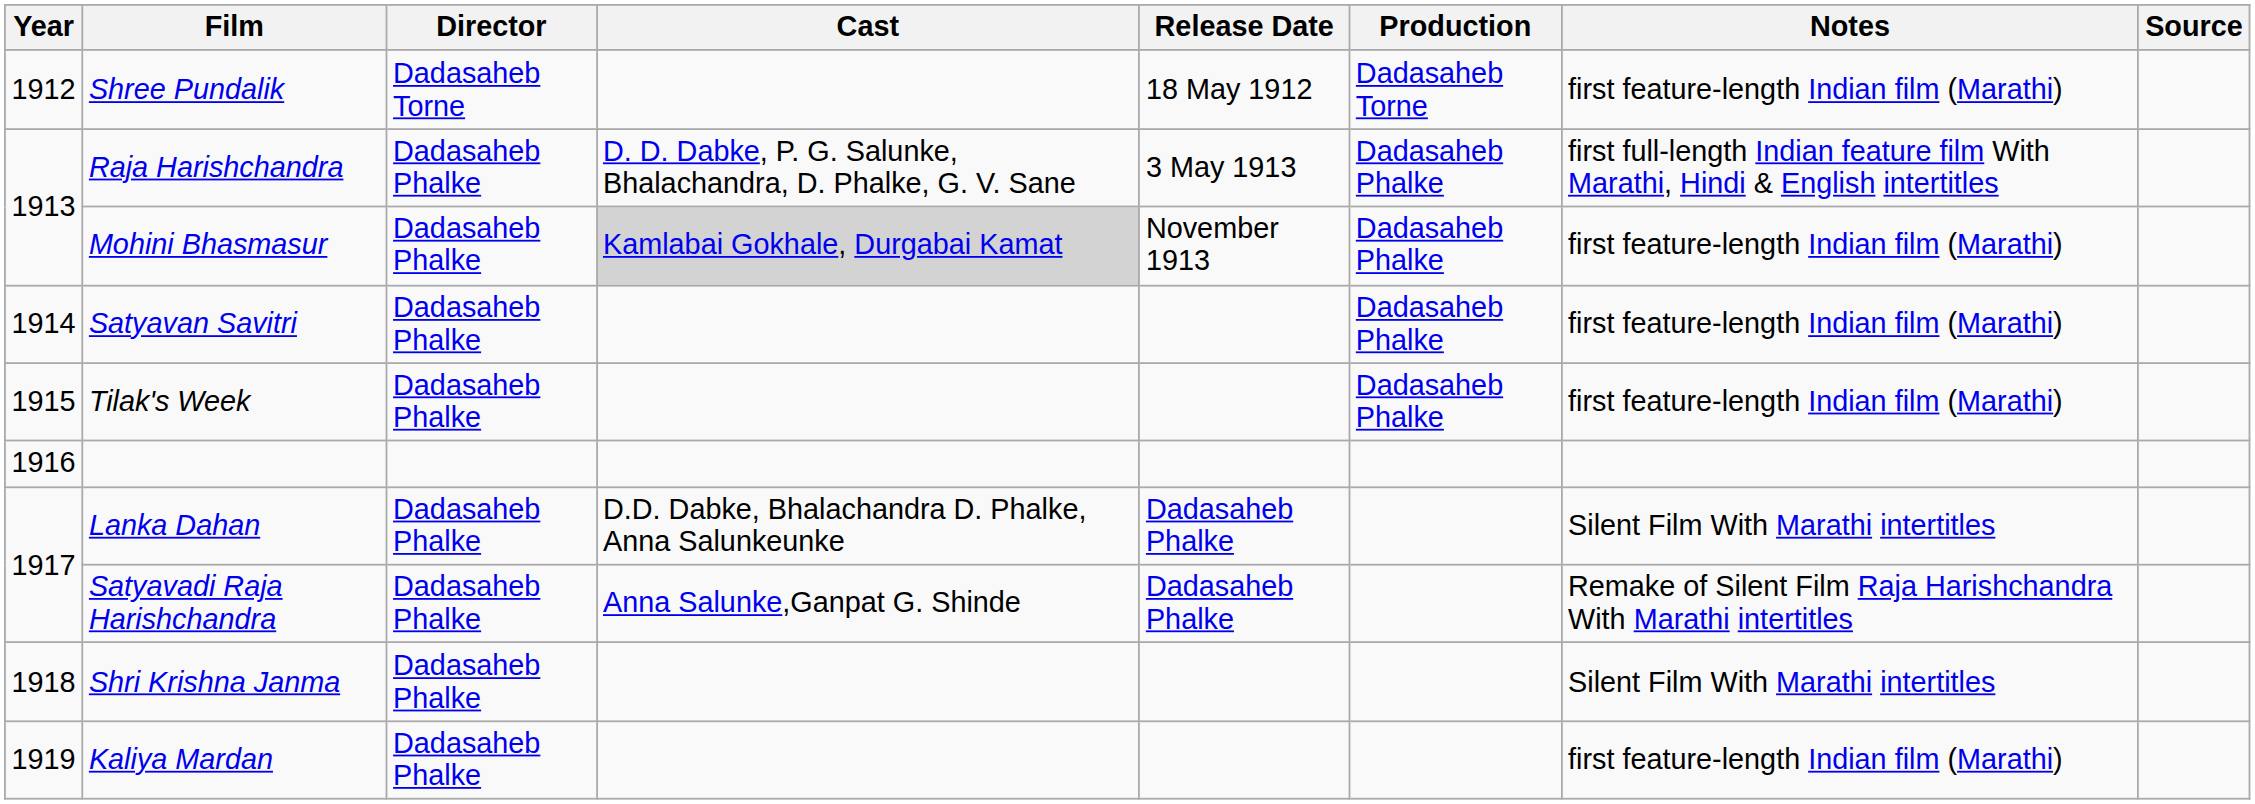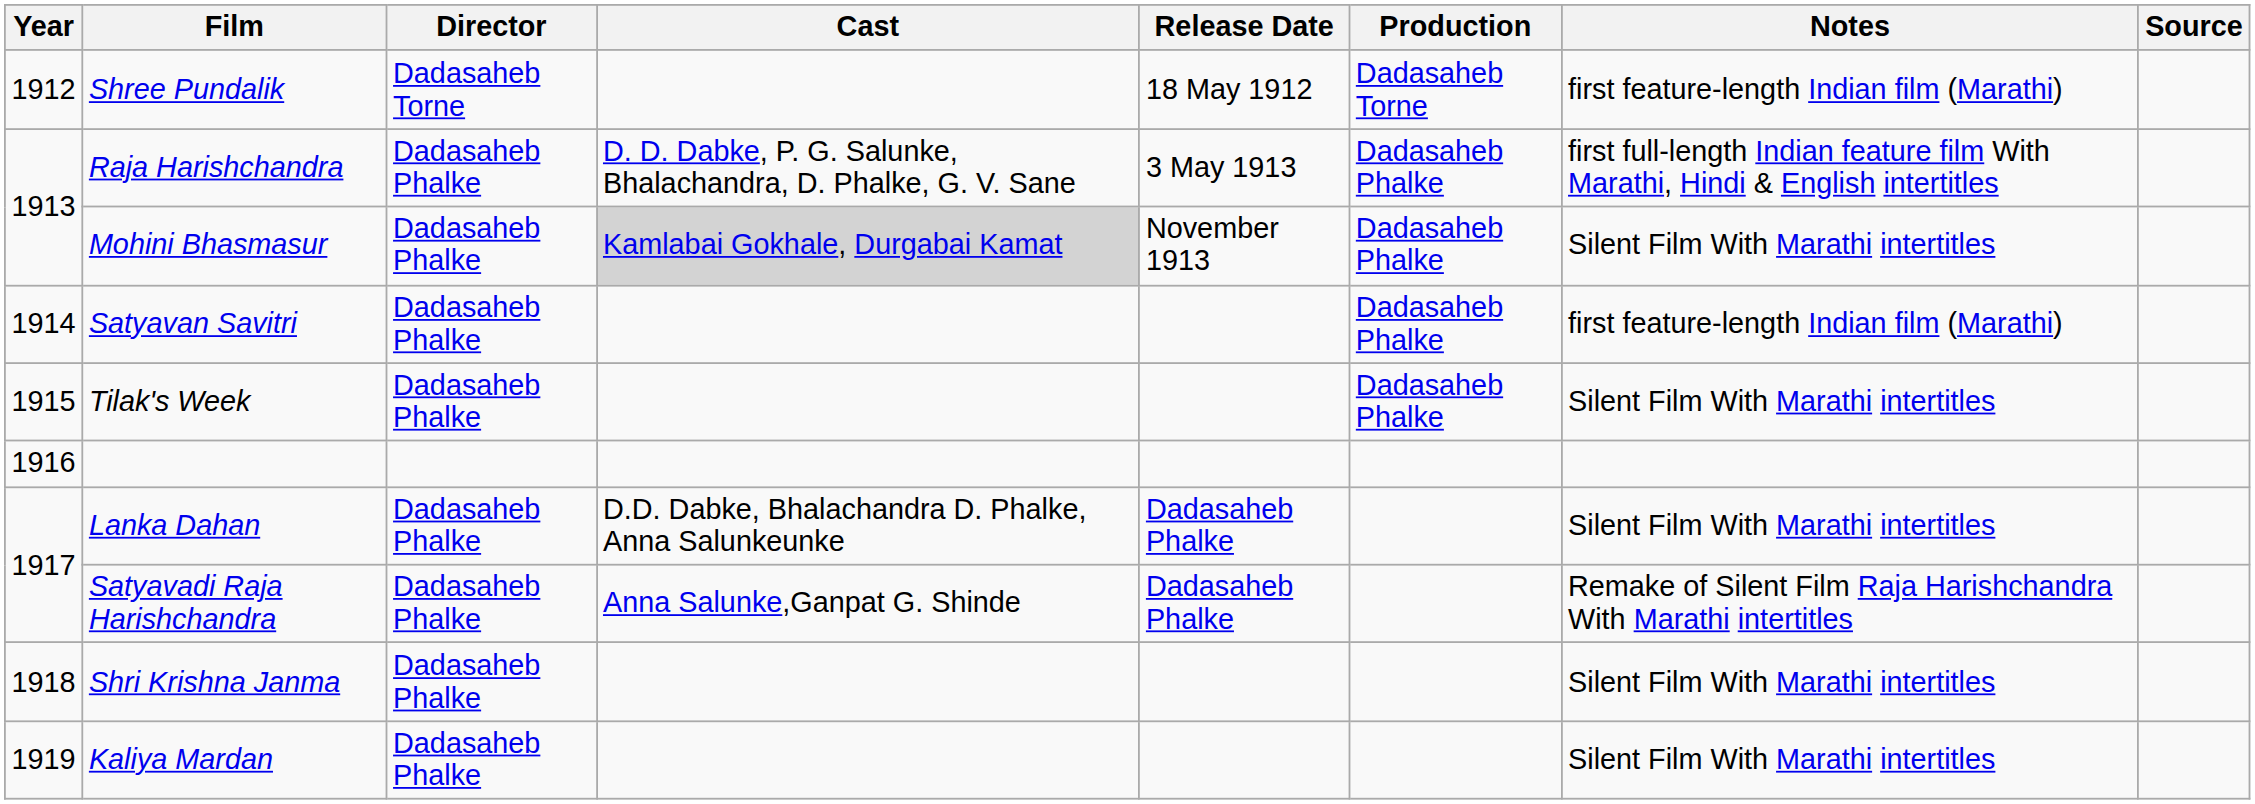Mohini Bhasmasur | Notes: first feature-length Indian film (Marathi) -> Silent Film With Marathi intertitles
Tilak's Week | Notes: first feature-length Indian film (Marathi) -> Silent Film With Marathi intertitles
Kaliya Mardan | Notes: first feature-length Indian film (Marathi) -> Silent Film With Marathi intertitles
